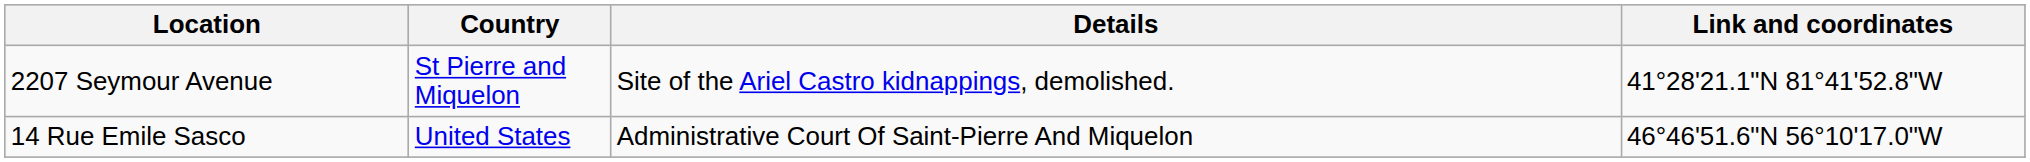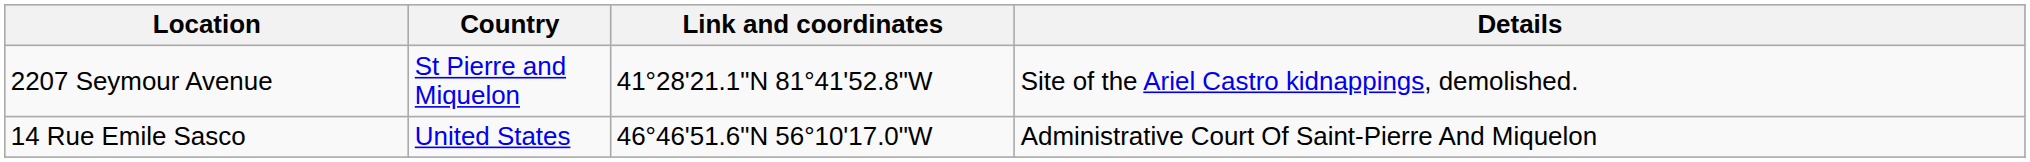columns swapped: Details <-> Link and coordinates
